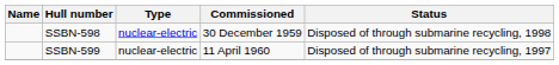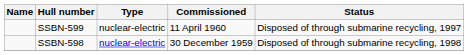rows swapped: SSBN-598 <-> SSBN-599
